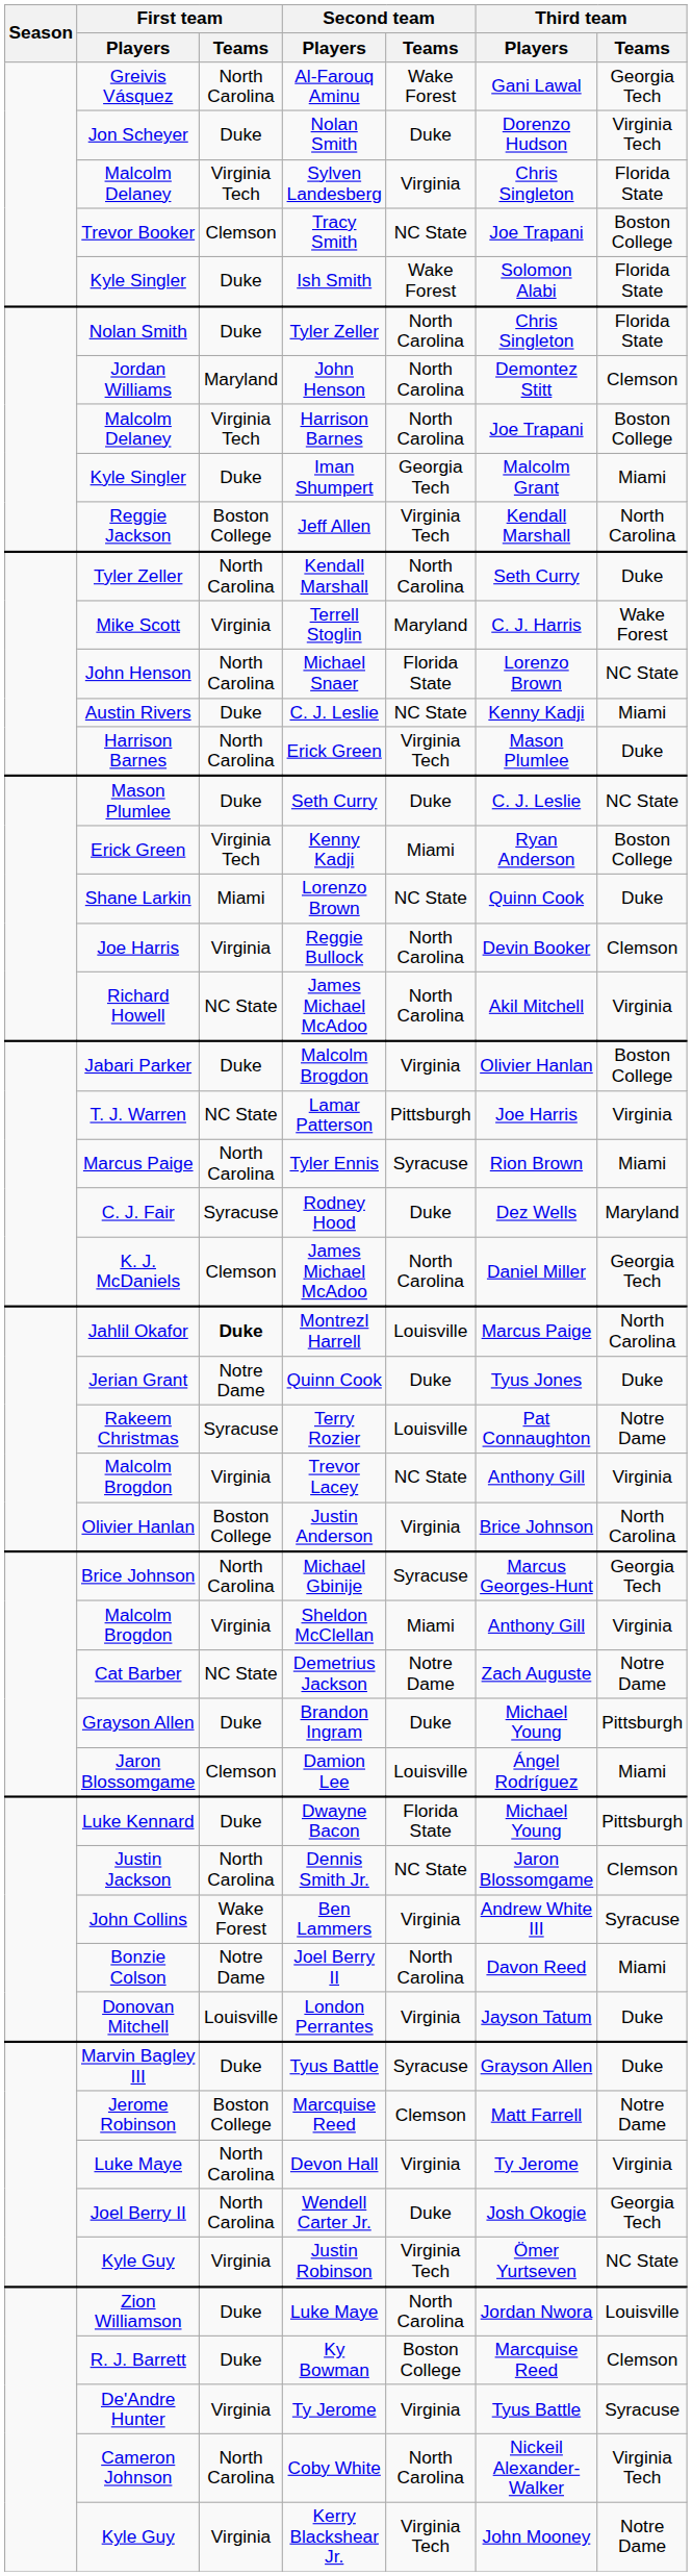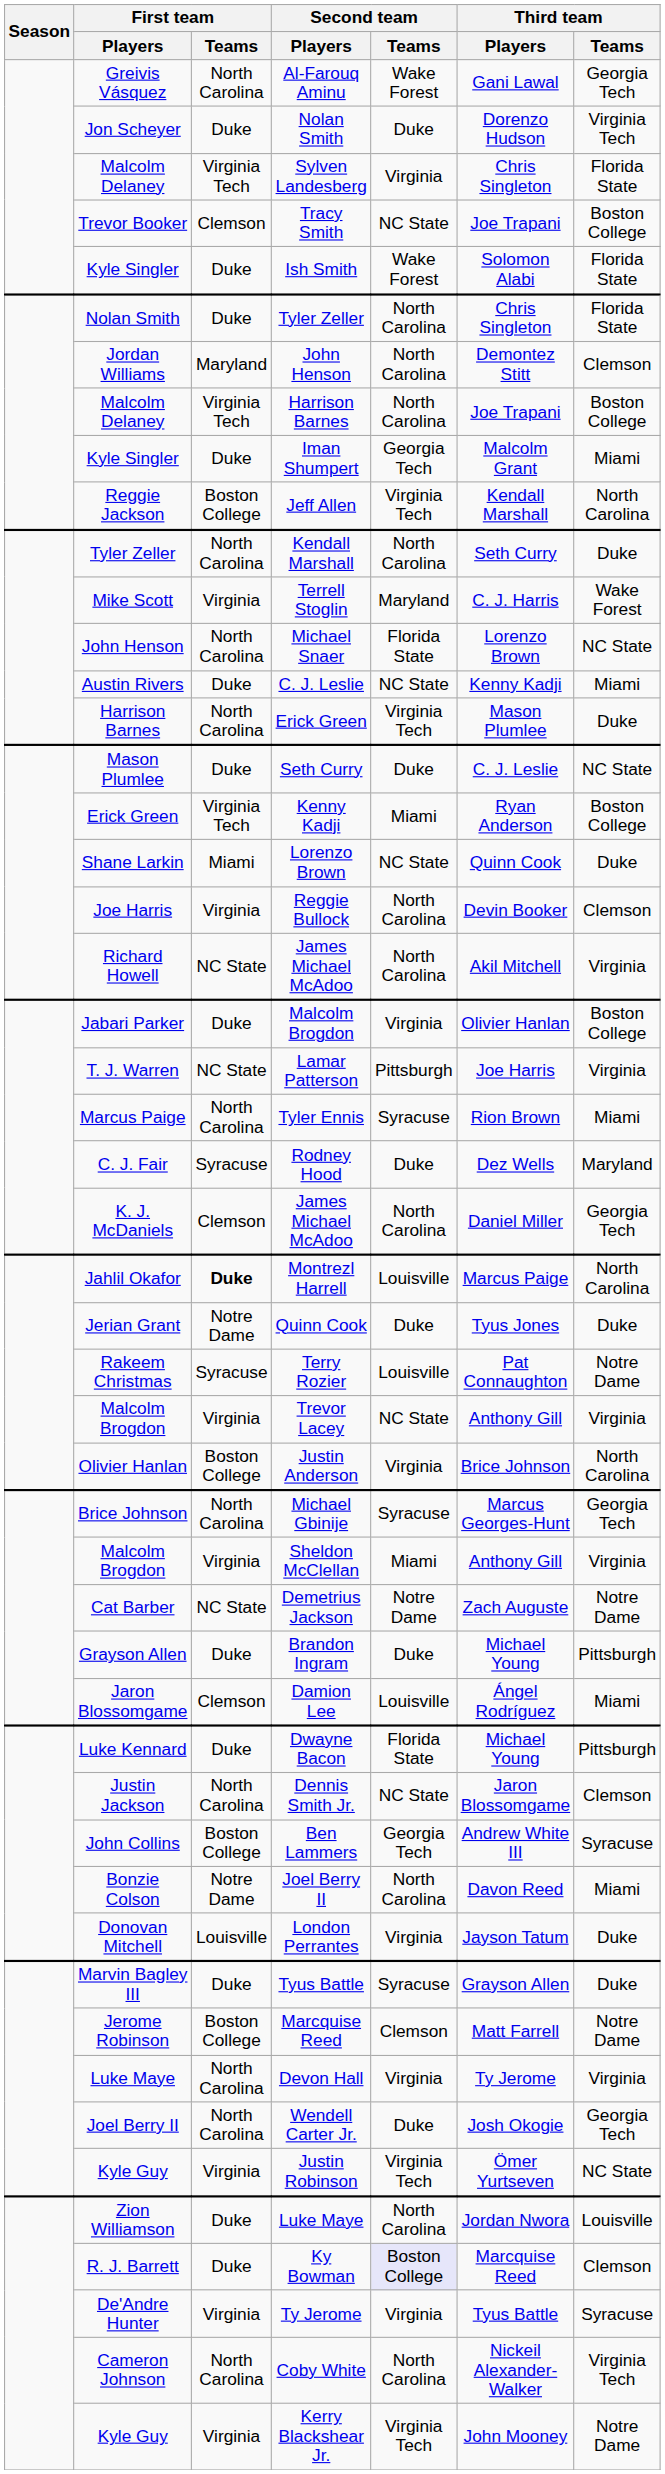Ben Lammers | First team / Teams: Wake Forest -> Boston College
Ben Lammers | Second team / Teams: Virginia -> Georgia Tech
Ky Bowman | Second team / Teams: no background -> lavender background
